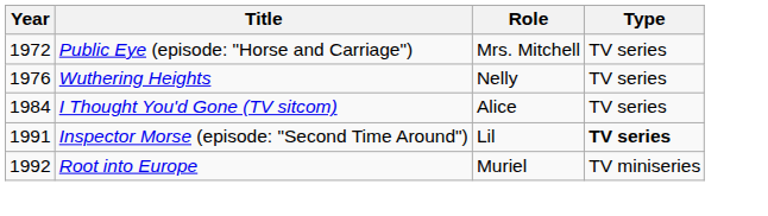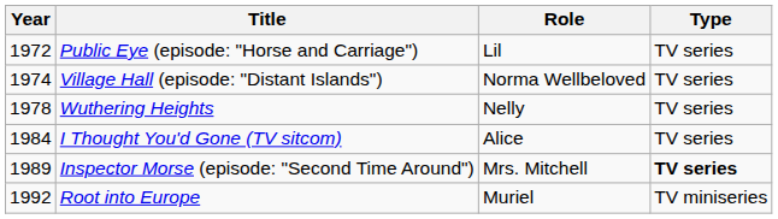Public Eye (episode: "Horse and Carriage") | Role: Mrs. Mitchell -> Lil
+ row: 1974 | Village Hall (episode: "Distant Islands") | Norma Wellbeloved | TV series
Wuthering Heights | Year: 1976 -> 1978
Inspector Morse (episode: "Second Time Around") | Year: 1991 -> 1989
Inspector Morse (episode: "Second Time Around") | Role: Lil -> Mrs. Mitchell
